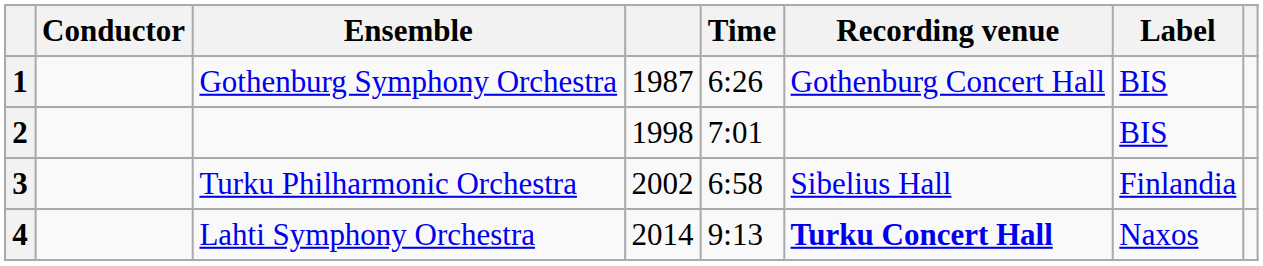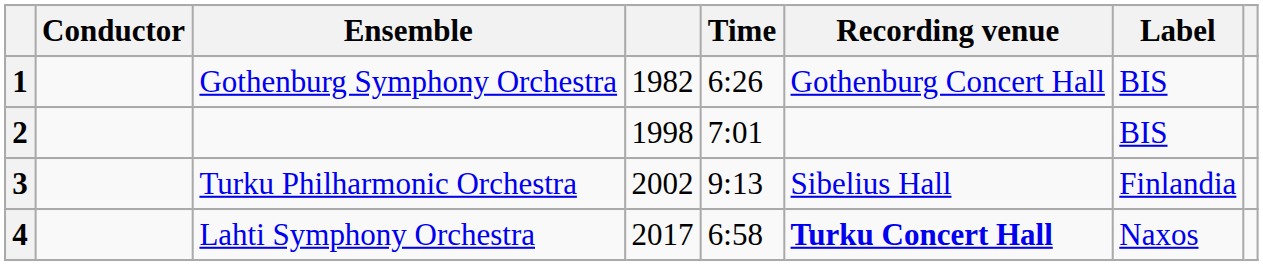1 | column 4: 1987 -> 1982
3 | Time: 6:58 -> 9:13
4 | column 4: 2014 -> 2017
4 | Time: 9:13 -> 6:58
